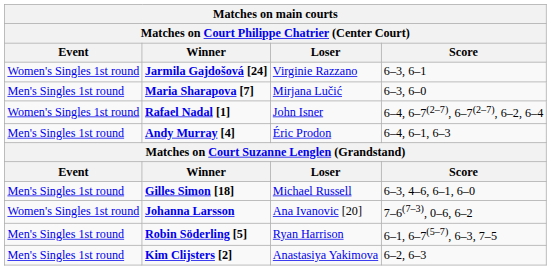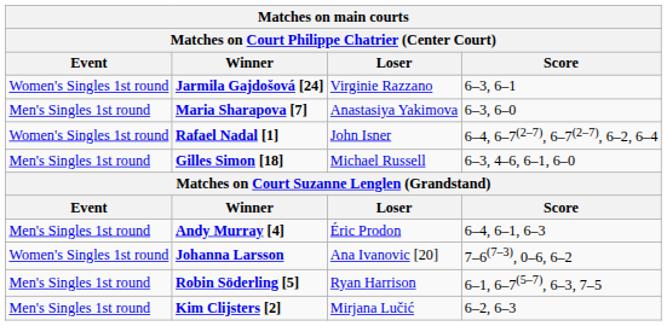Maria Sharapova [7] | Loser: Mirjana Lučić -> Anastasiya Yakimova
rows swapped: Gilles Simon [18] <-> Andy Murray [4]
Kim Clijsters [2] | Loser: Anastasiya Yakimova -> Mirjana Lučić
